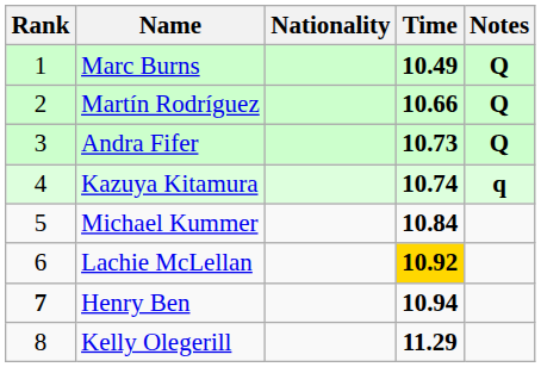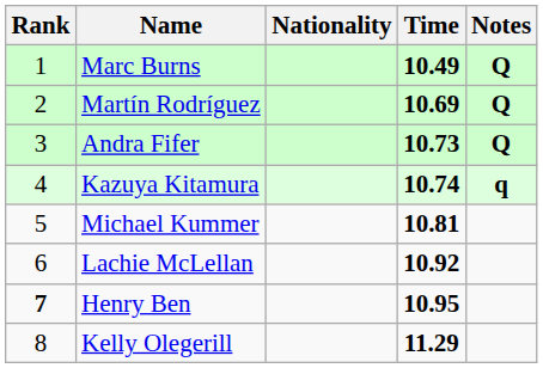Martín Rodríguez | Time: 10.66 -> 10.69
Michael Kummer | Time: 10.84 -> 10.81
Lachie McLellan | Time: gold background -> no background
Henry Ben | Time: 10.94 -> 10.95
